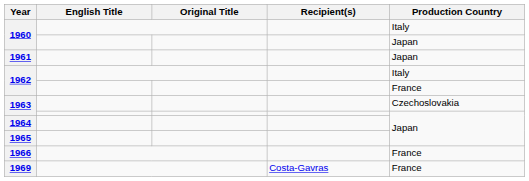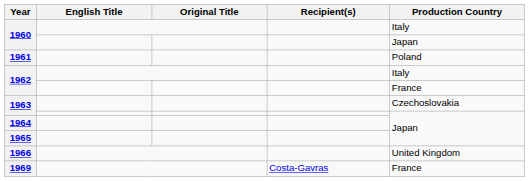1961 | Production Country: Japan -> Poland
1966 | Production Country: France -> United Kingdom
